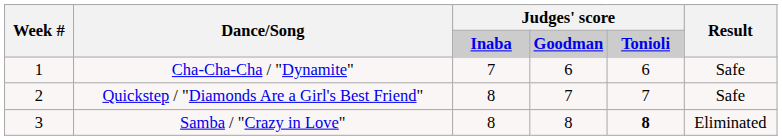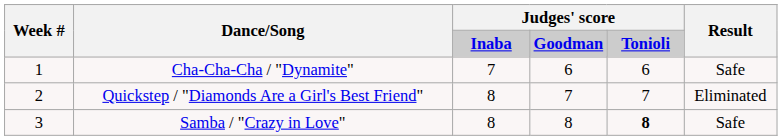Quickstep / "Diamonds Are a Girl's Best Friend" | Result: Safe -> Eliminated
Samba / "Crazy in Love" | Result: Eliminated -> Safe
